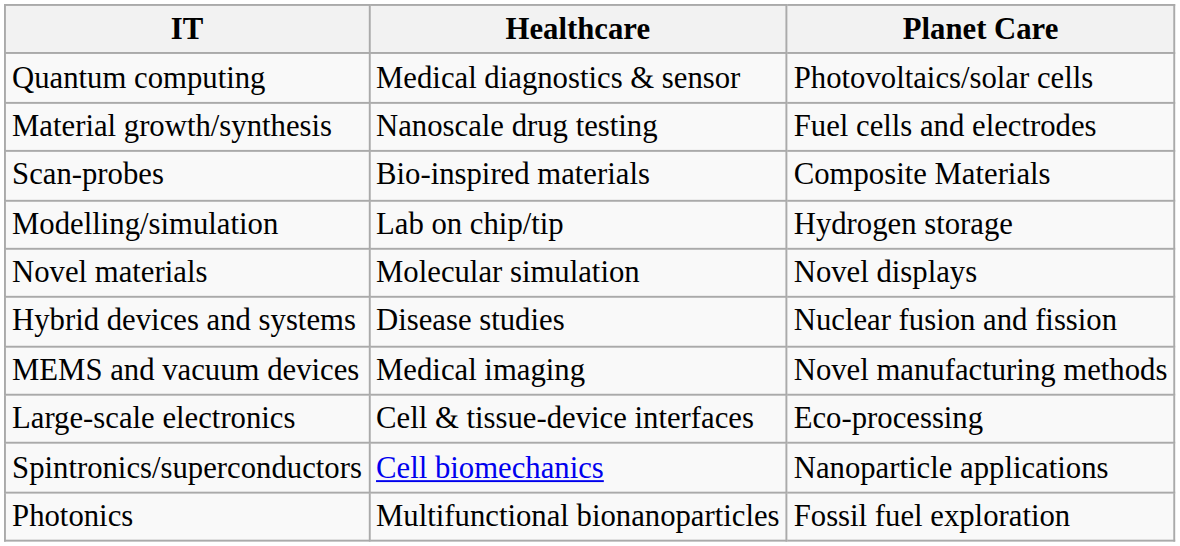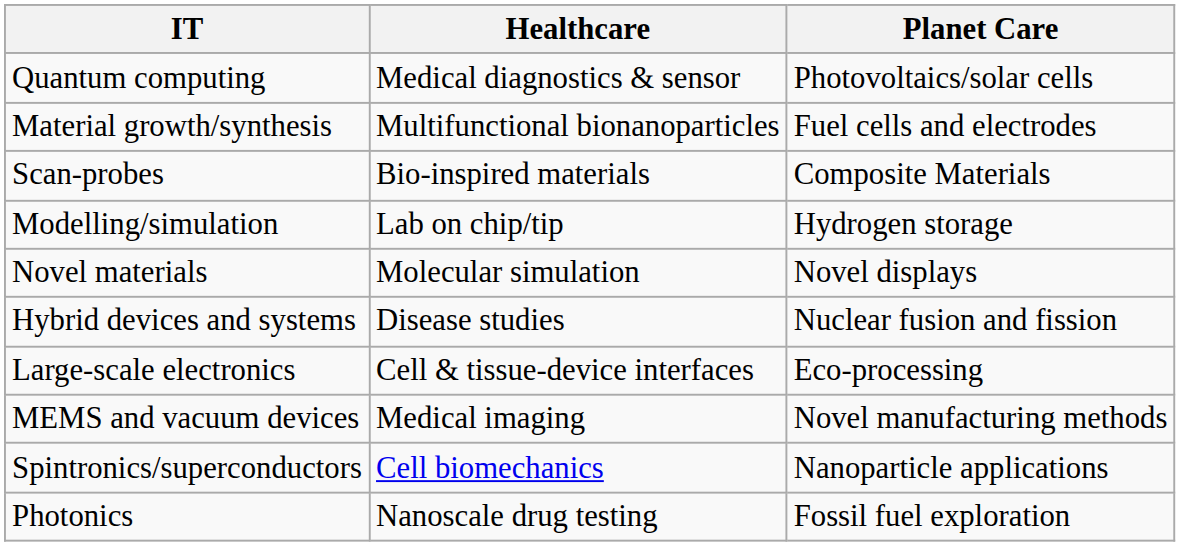Material growth/synthesis | Healthcare: Nanoscale drug testing -> Multifunctional bionanoparticles
rows swapped: Large-scale electronics <-> MEMS and vacuum devices
Photonics | Healthcare: Multifunctional bionanoparticles -> Nanoscale drug testing
